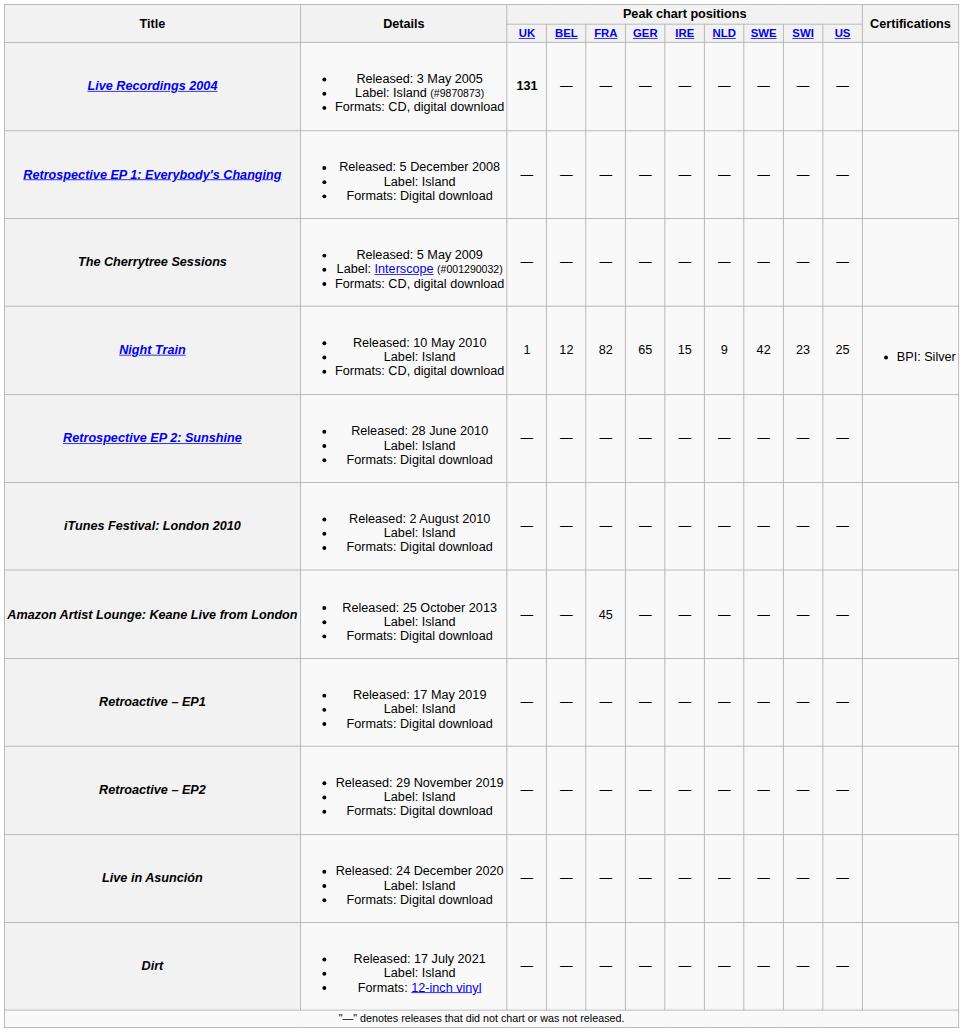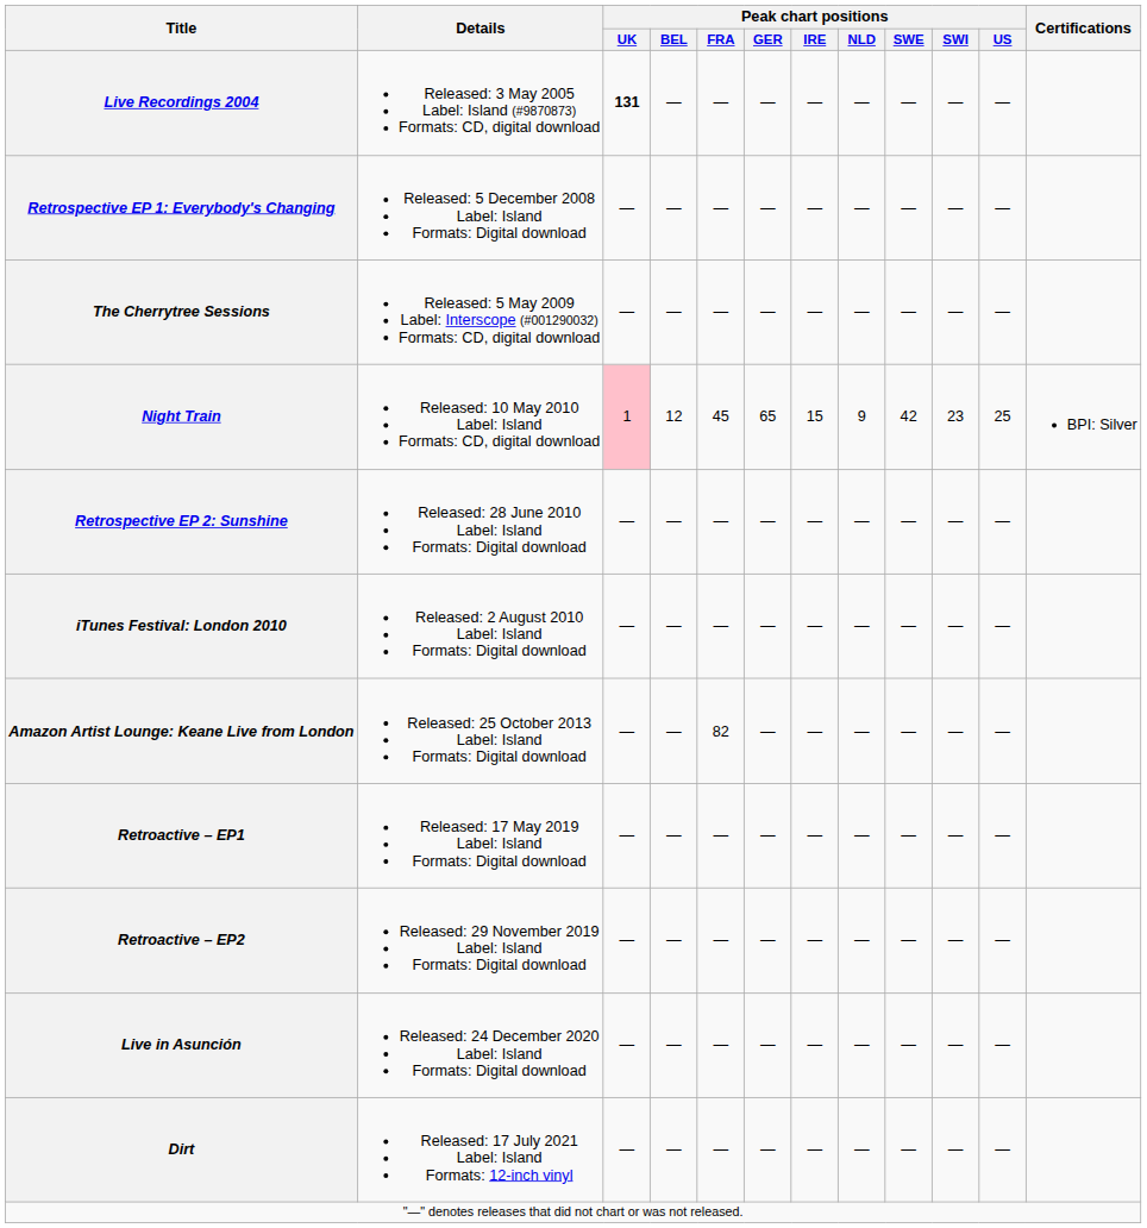Night Train | Peak chart positions / UK: no background -> pink background
Night Train | Peak chart positions / FRA: 82 -> 45
Amazon Artist Lounge: Keane Live from London | Peak chart positions / FRA: 45 -> 82
